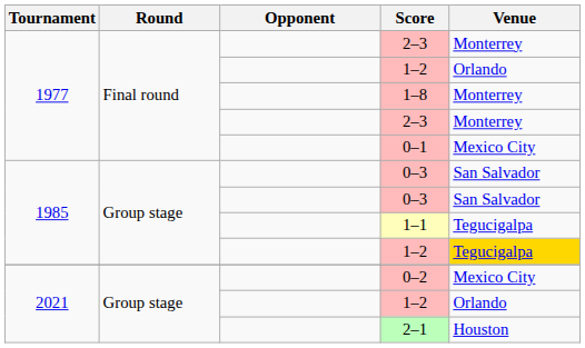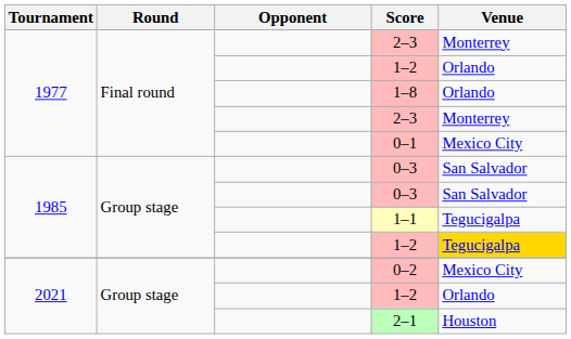1–8 | Venue: Monterrey -> Orlando
